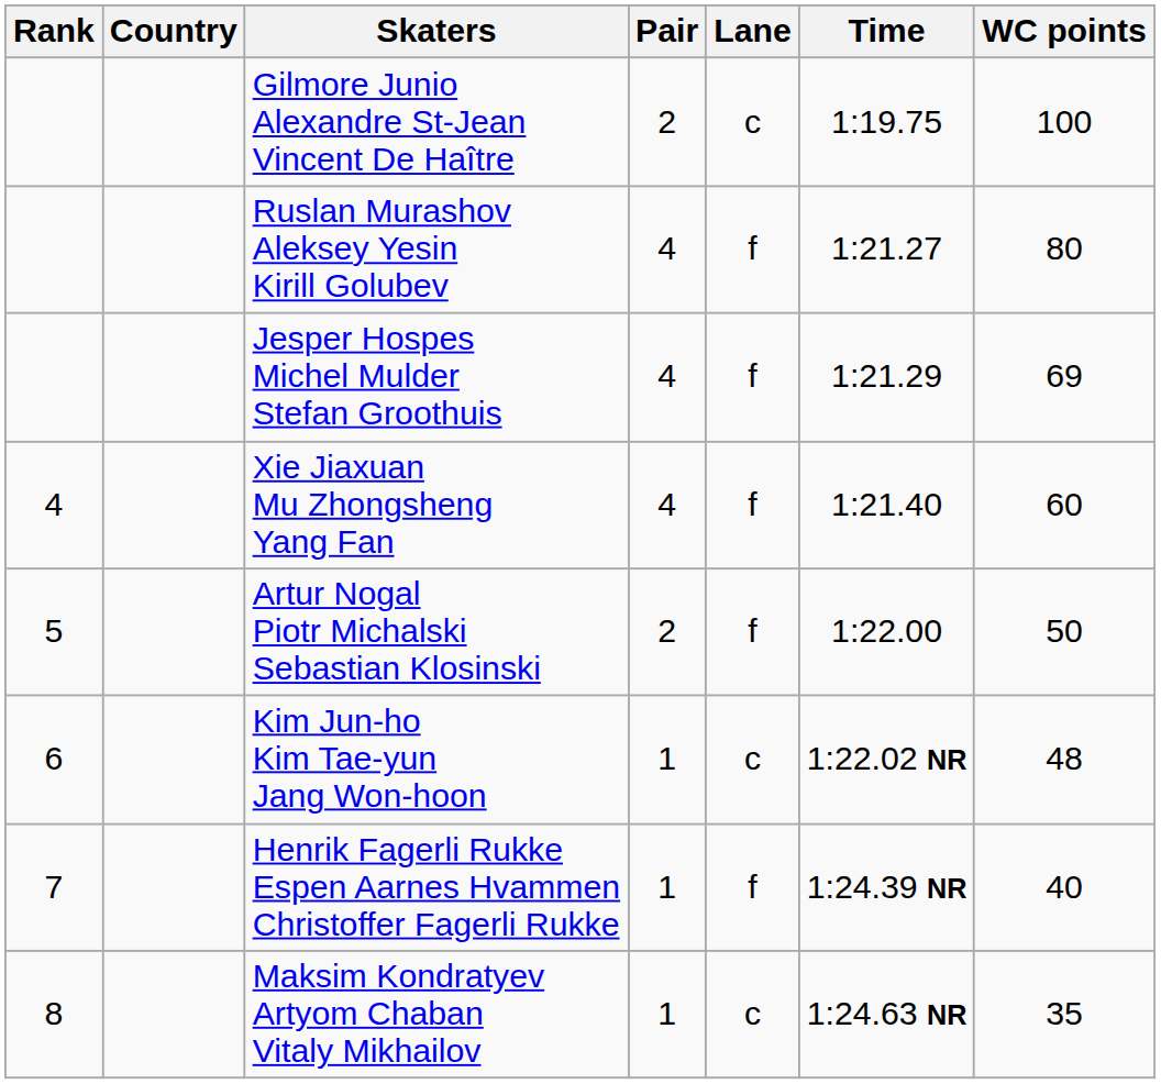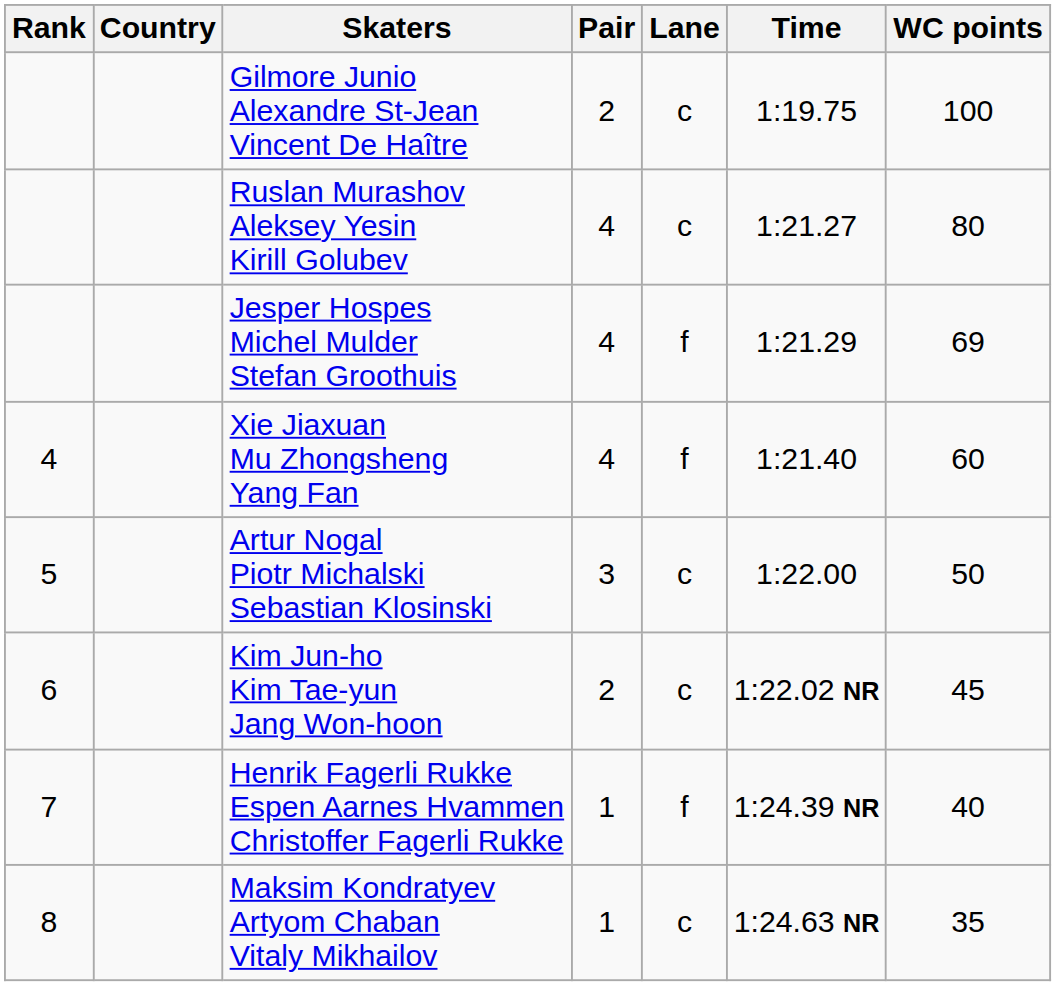Ruslan Murashov Aleksey Yesin Kirill Golubev | Lane: f -> c
Artur Nogal Piotr Michalski Sebastian Klosinski | Pair: 2 -> 3
Artur Nogal Piotr Michalski Sebastian Klosinski | Lane: f -> c
Kim Jun-ho Kim Tae-yun Jang Won-hoon | Pair: 1 -> 2
Kim Jun-ho Kim Tae-yun Jang Won-hoon | WC points: 48 -> 45
